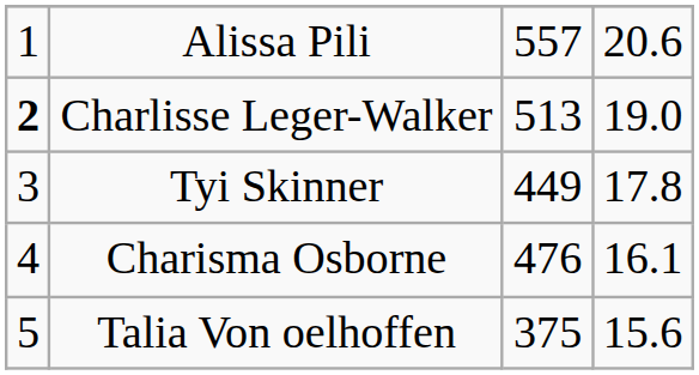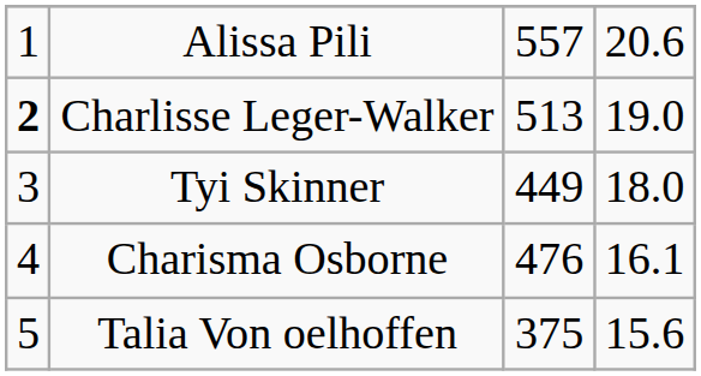Tyi Skinner | column 4: 17.8 -> 18.0
